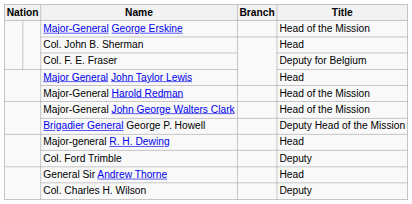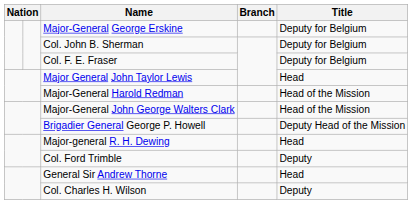Major-General George Erskine | Title: Head of the Mission -> Deputy for Belgium
Col. John B. Sherman | Title: Head -> Deputy for Belgium
